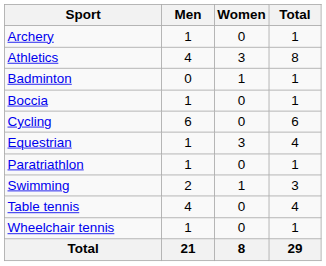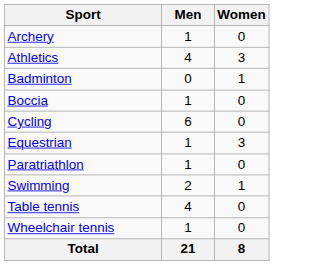- column: Total | 1 | 8 | 1 | 1 | 6 | 4 | 1 | 3 | 4 | 1 | 29
